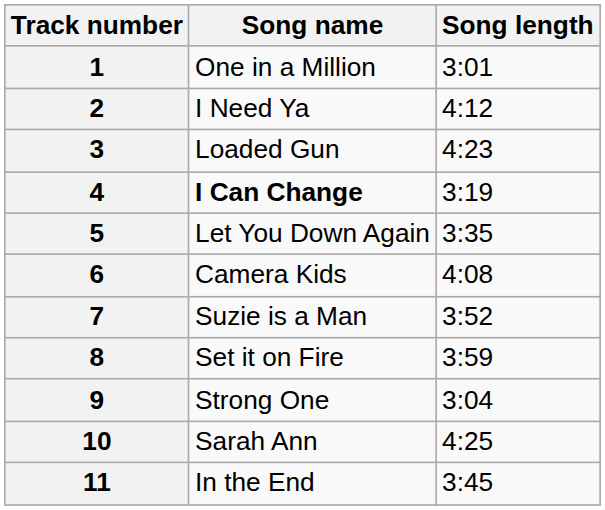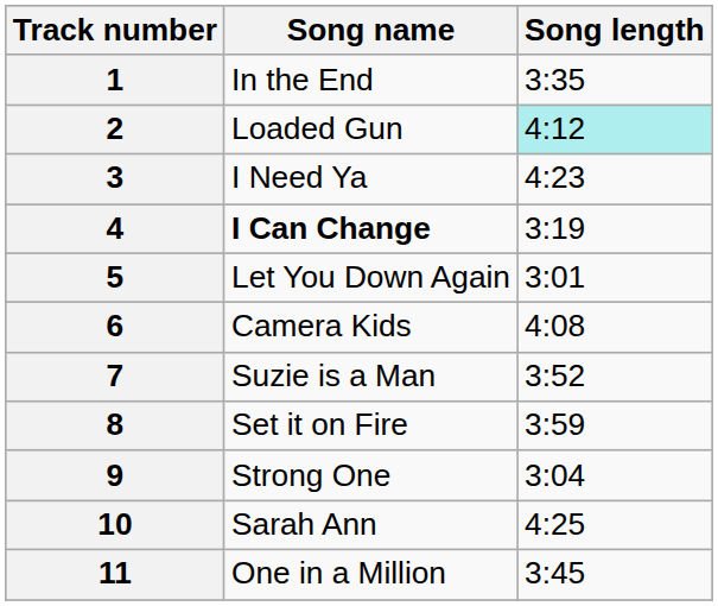1 | Song name: One in a Million -> In the End
1 | Song length: 3:01 -> 3:35
2 | Song name: I Need Ya -> Loaded Gun
2 | Song length: no background -> paleturquoise background
3 | Song name: Loaded Gun -> I Need Ya
5 | Song length: 3:35 -> 3:01
11 | Song name: In the End -> One in a Million
